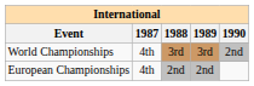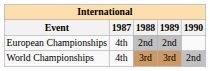rows swapped: World Championships <-> European Championships
